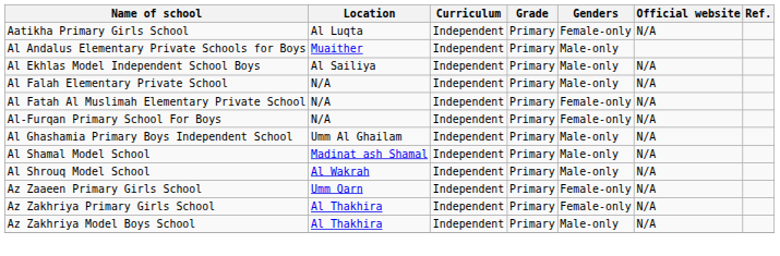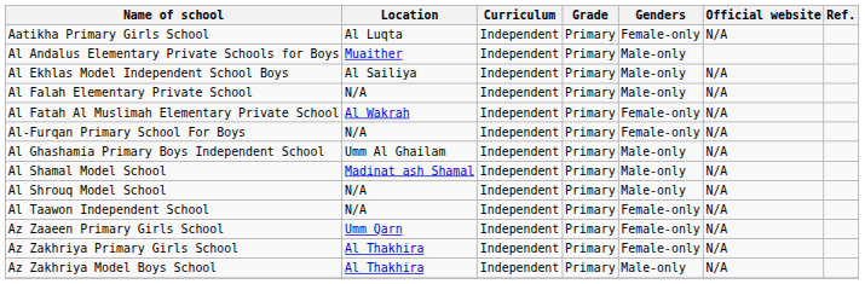Al Fatah Al Muslimah Elementary Private School | Location: N/A -> Al Wakrah
Al Shrouq Model School | Location: Al Wakrah -> N/A
+ row: Al Taawon Independent School | N/A | Independent | Primary | Female-only | N/A
